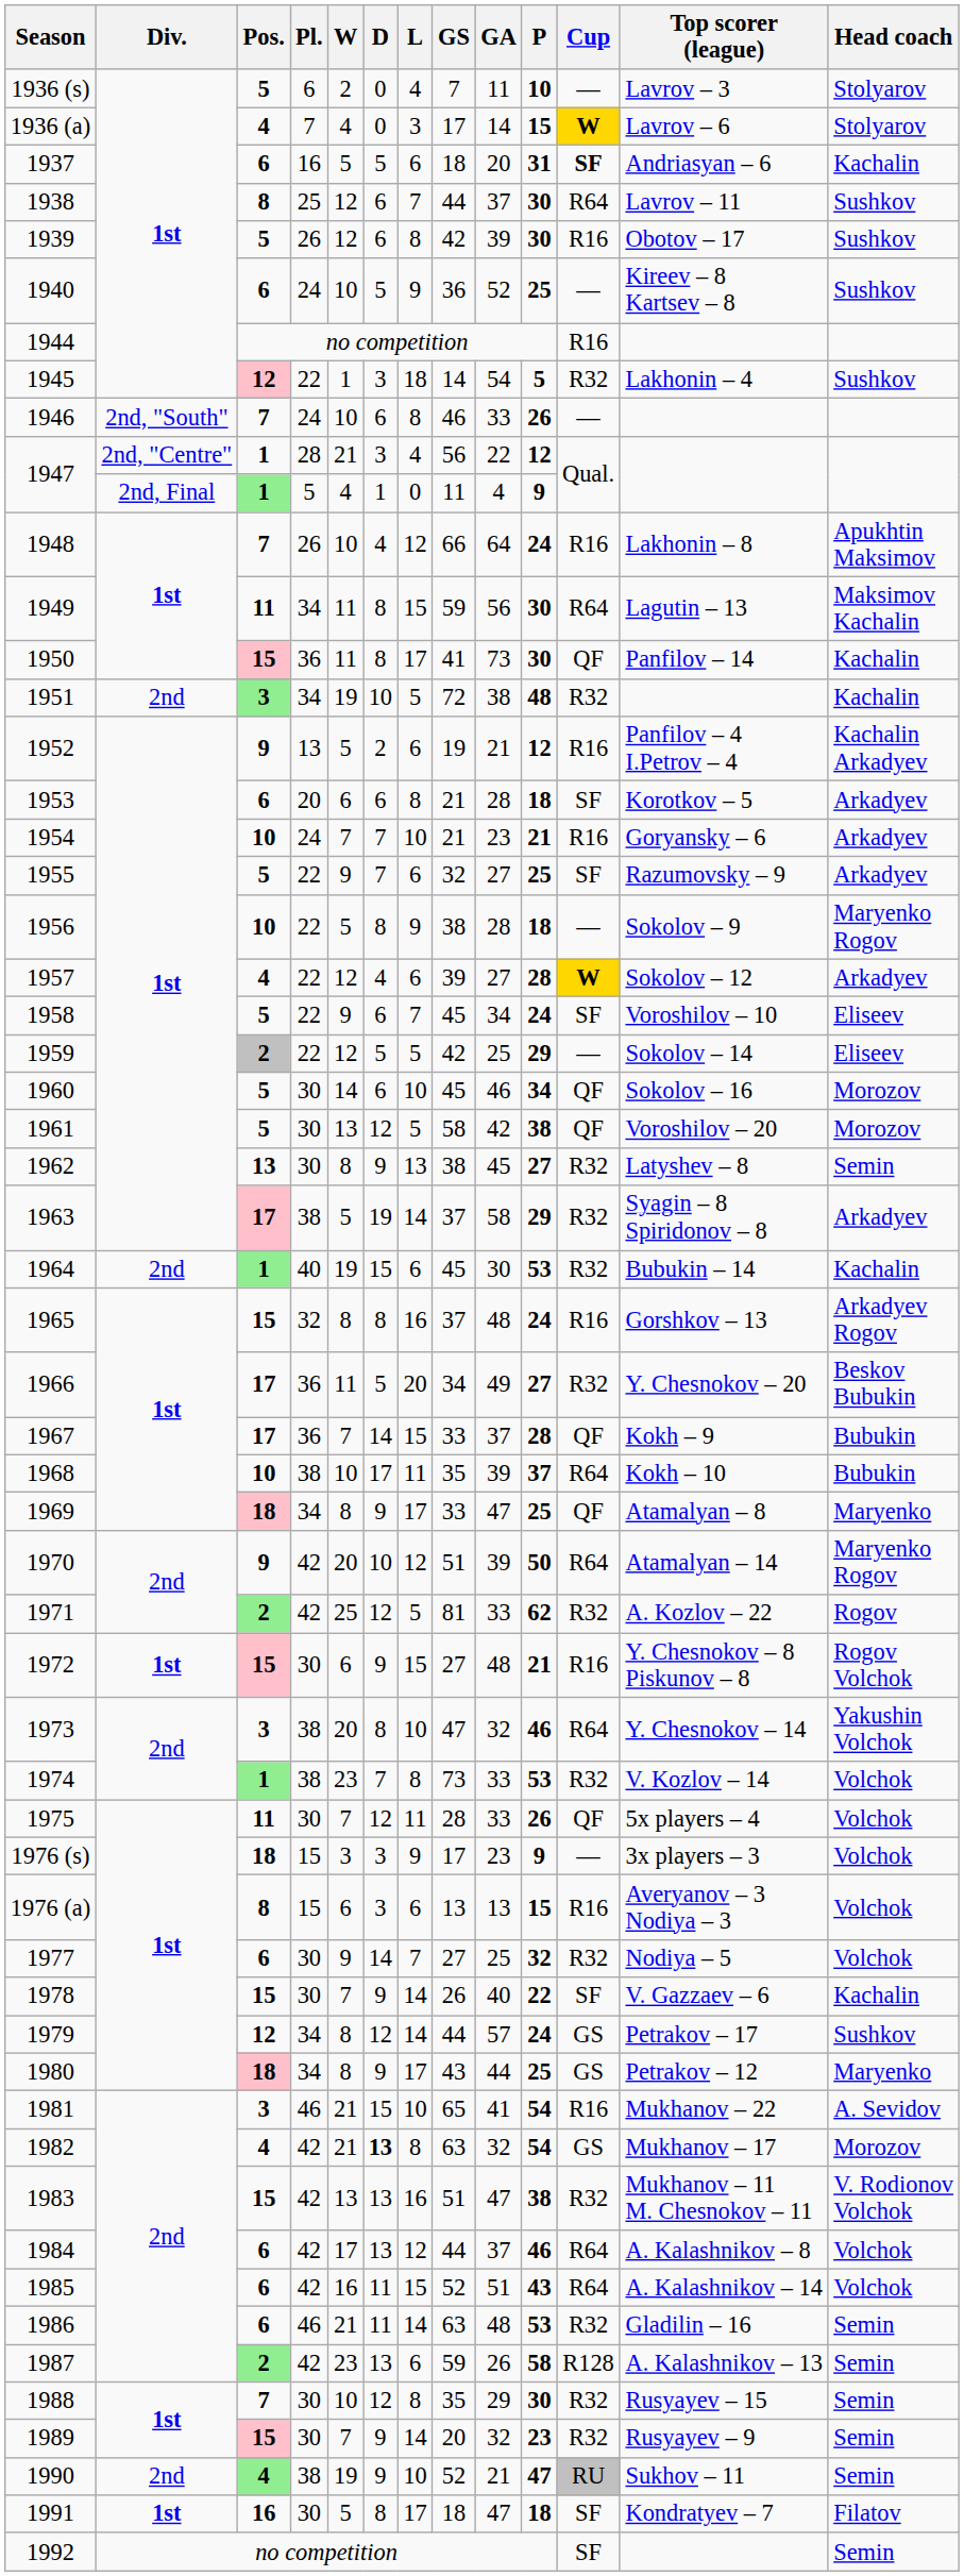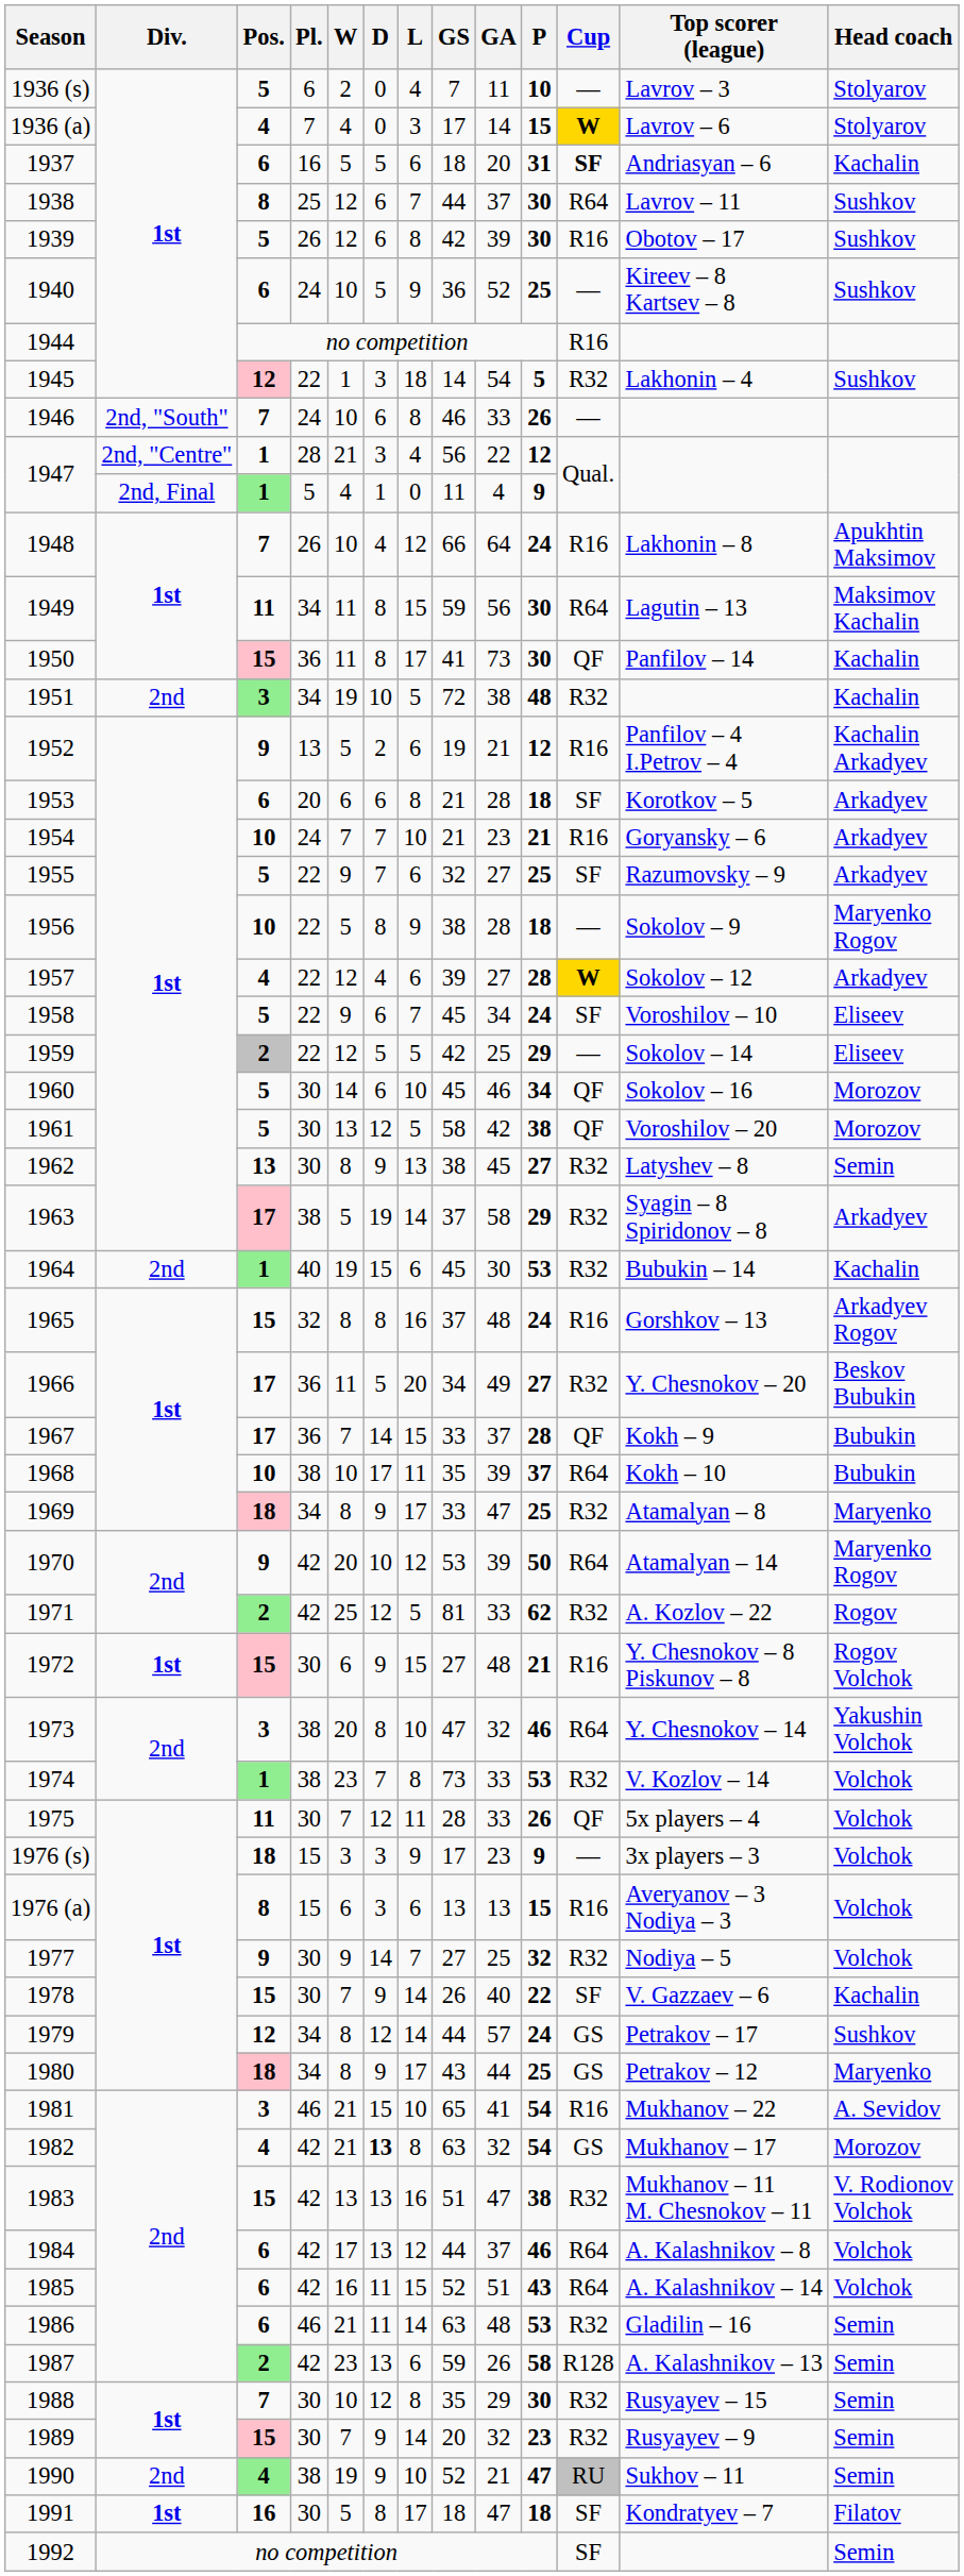1969 | Cup: QF -> R32
1970 | GS: 51 -> 53
1977 | Pos.: 6 -> 9
